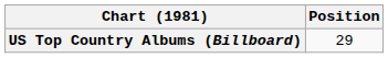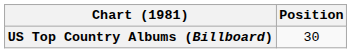US Top Country Albums (Billboard) | Position: 29 -> 30
